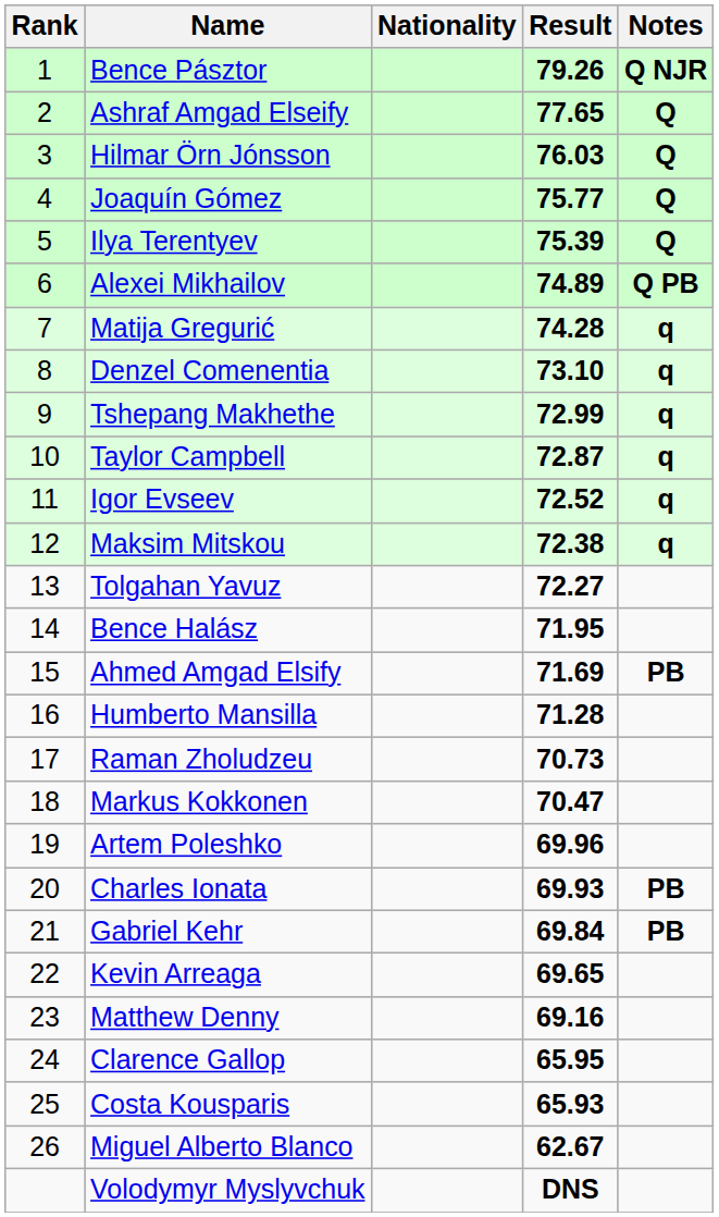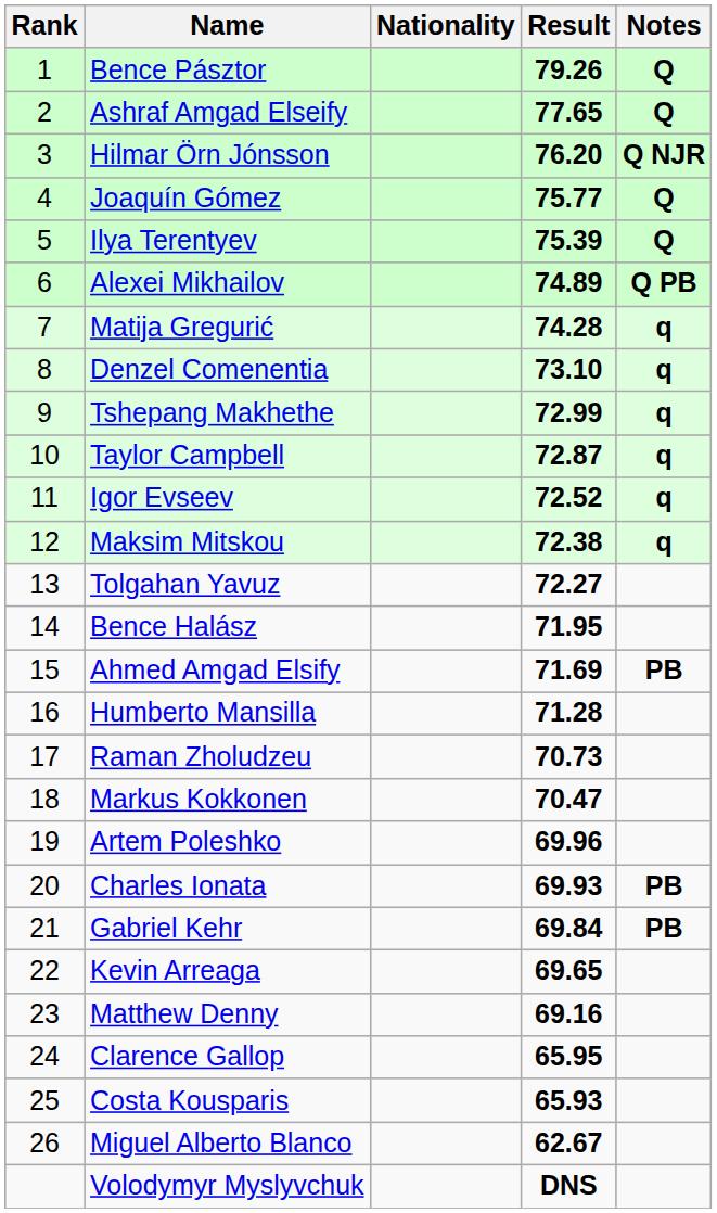Bence Pásztor | Notes: Q NJR -> Q
Hilmar Örn Jónsson | Result: 76.03 -> 76.20
Hilmar Örn Jónsson | Notes: Q -> Q NJR
